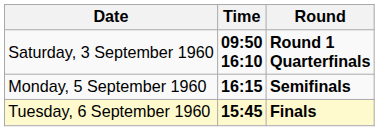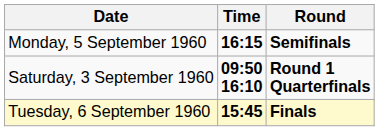rows swapped: Saturday, 3 September 1960 <-> Monday, 5 September 1960
